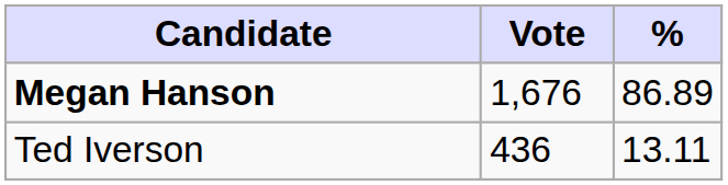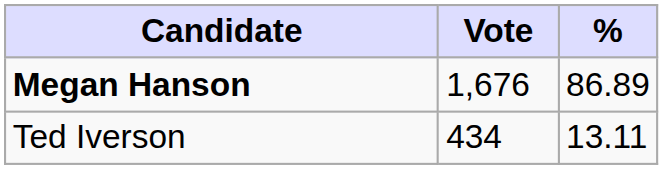Ted Iverson | Vote: 436 -> 434
